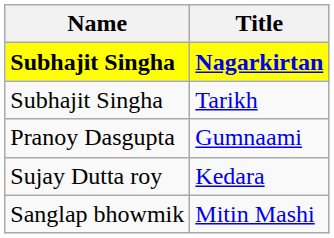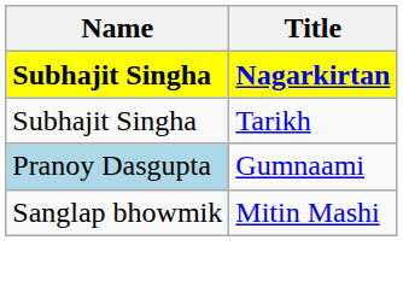Gumnaami | Name: no background -> lightblue background
- row: Sujay Dutta roy | Kedara
